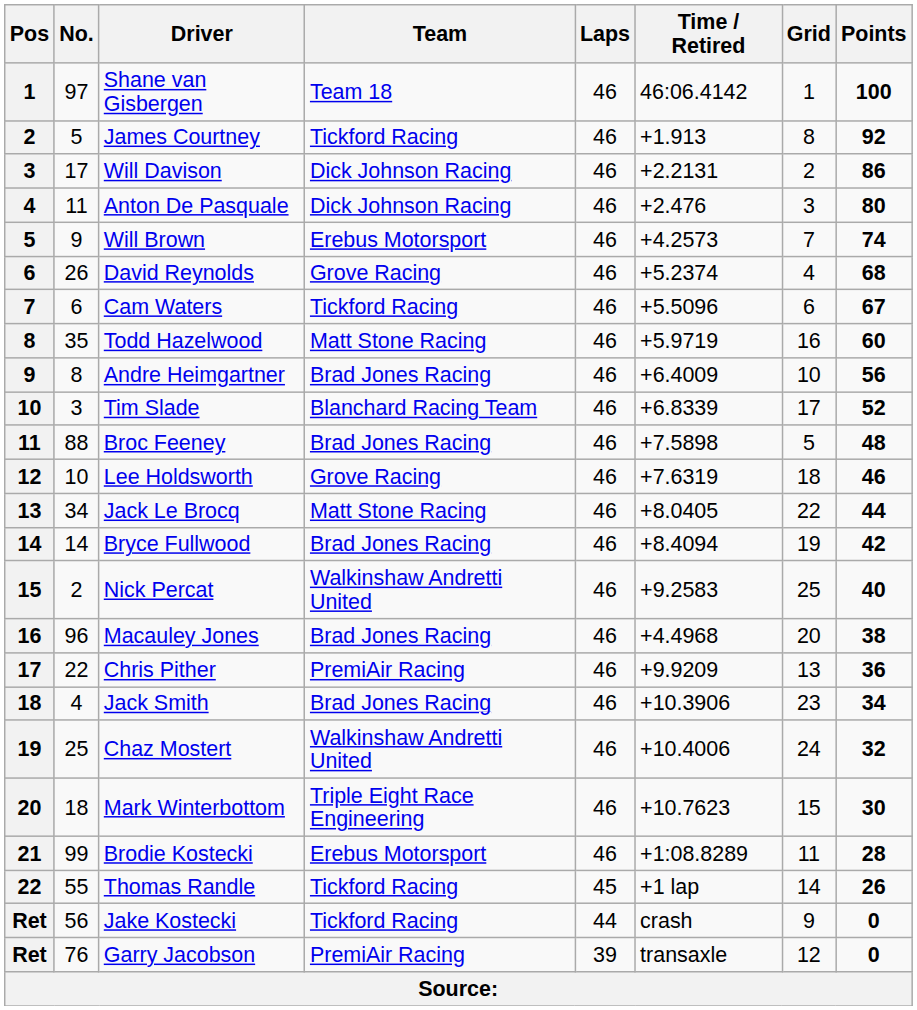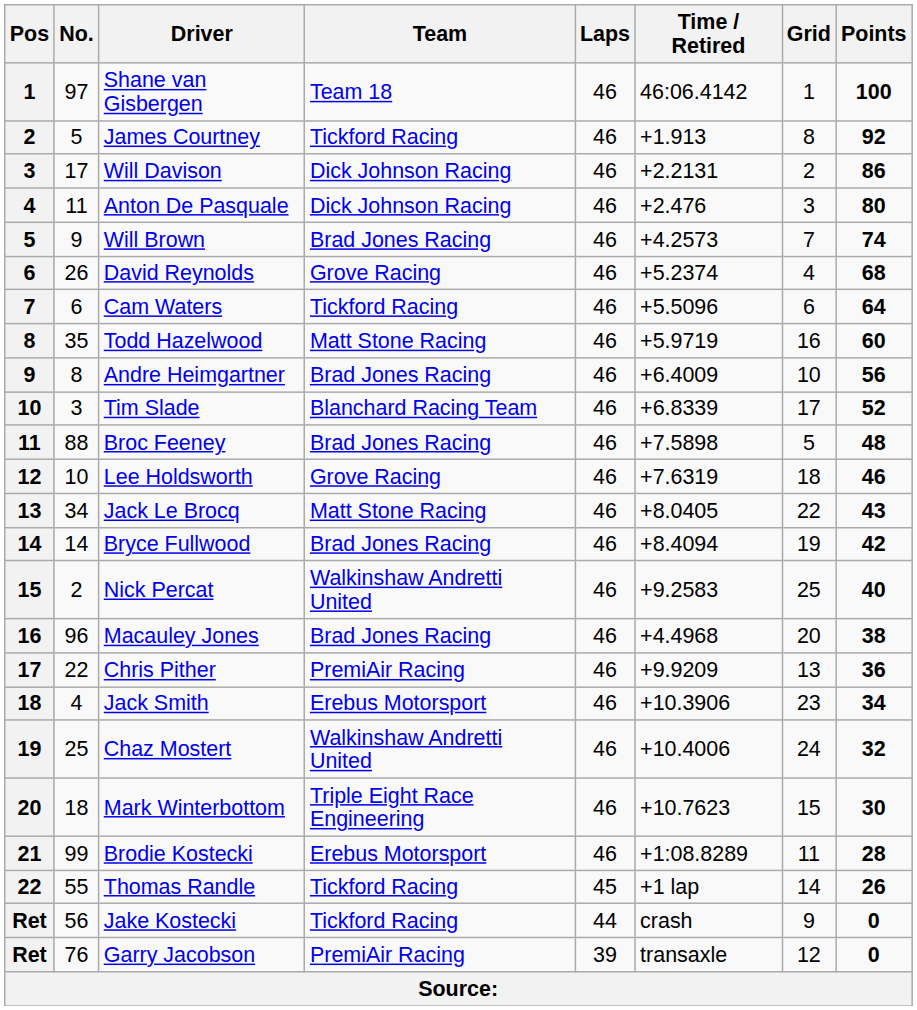Will Brown | Team: Erebus Motorsport -> Brad Jones Racing
Cam Waters | Points: 67 -> 64
Jack Le Brocq | Points: 44 -> 43
Jack Smith | Team: Brad Jones Racing -> Erebus Motorsport
